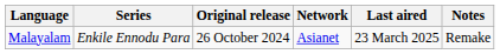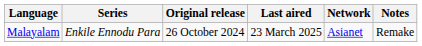columns swapped: Network <-> Last aired
